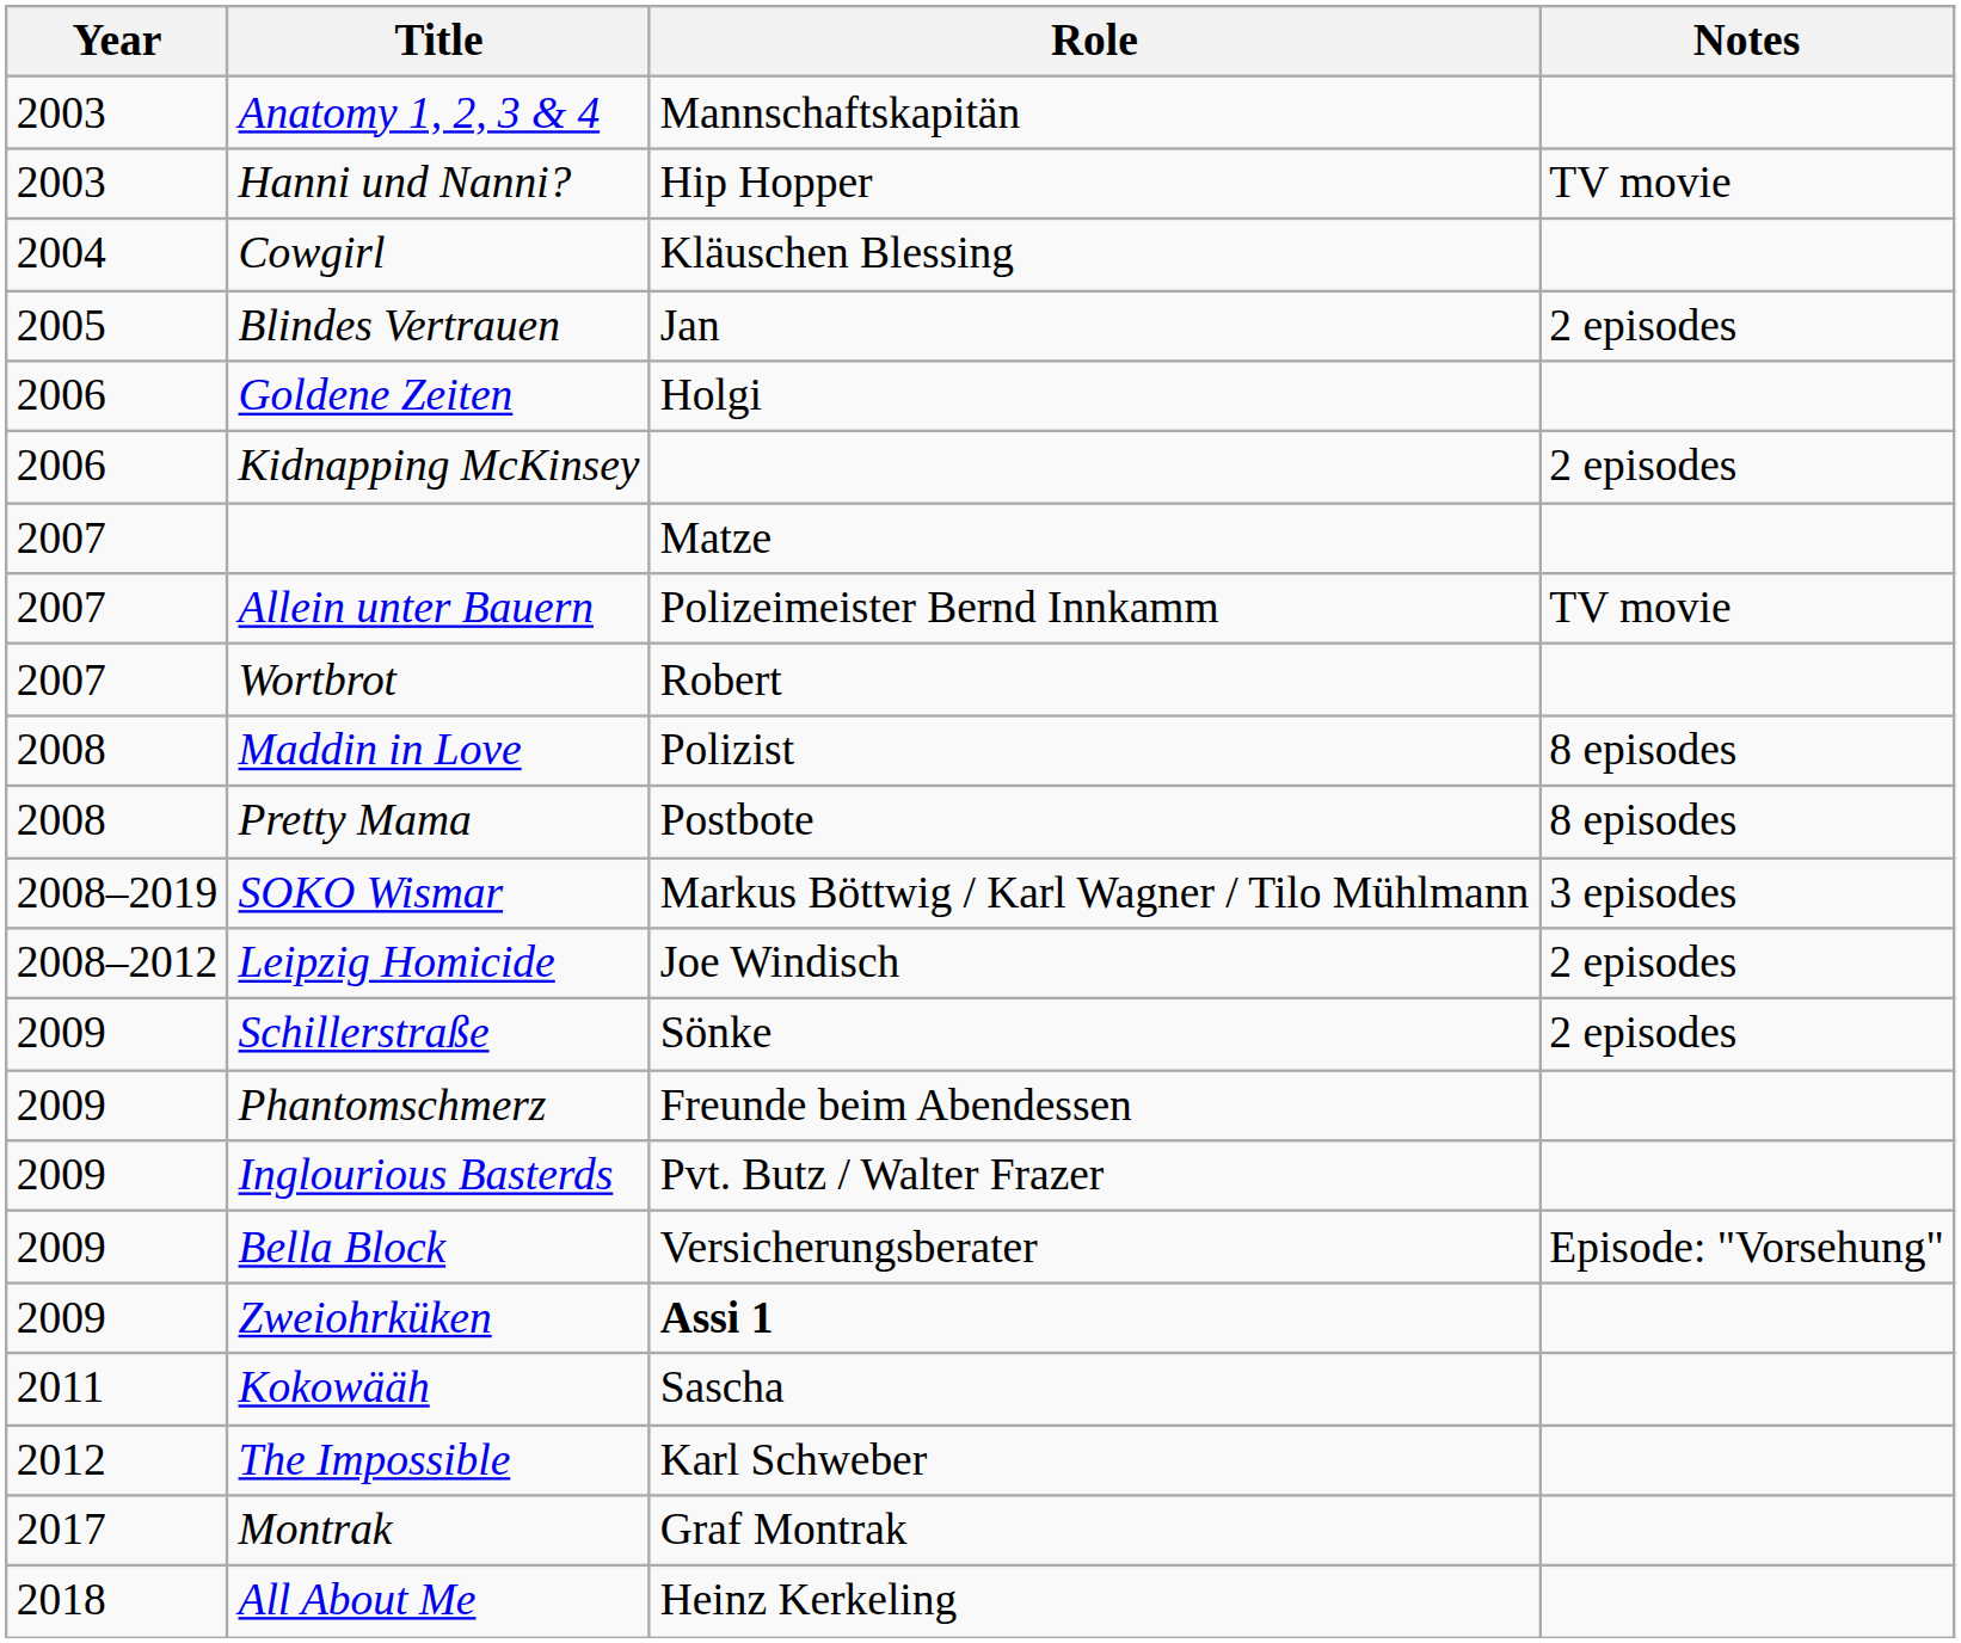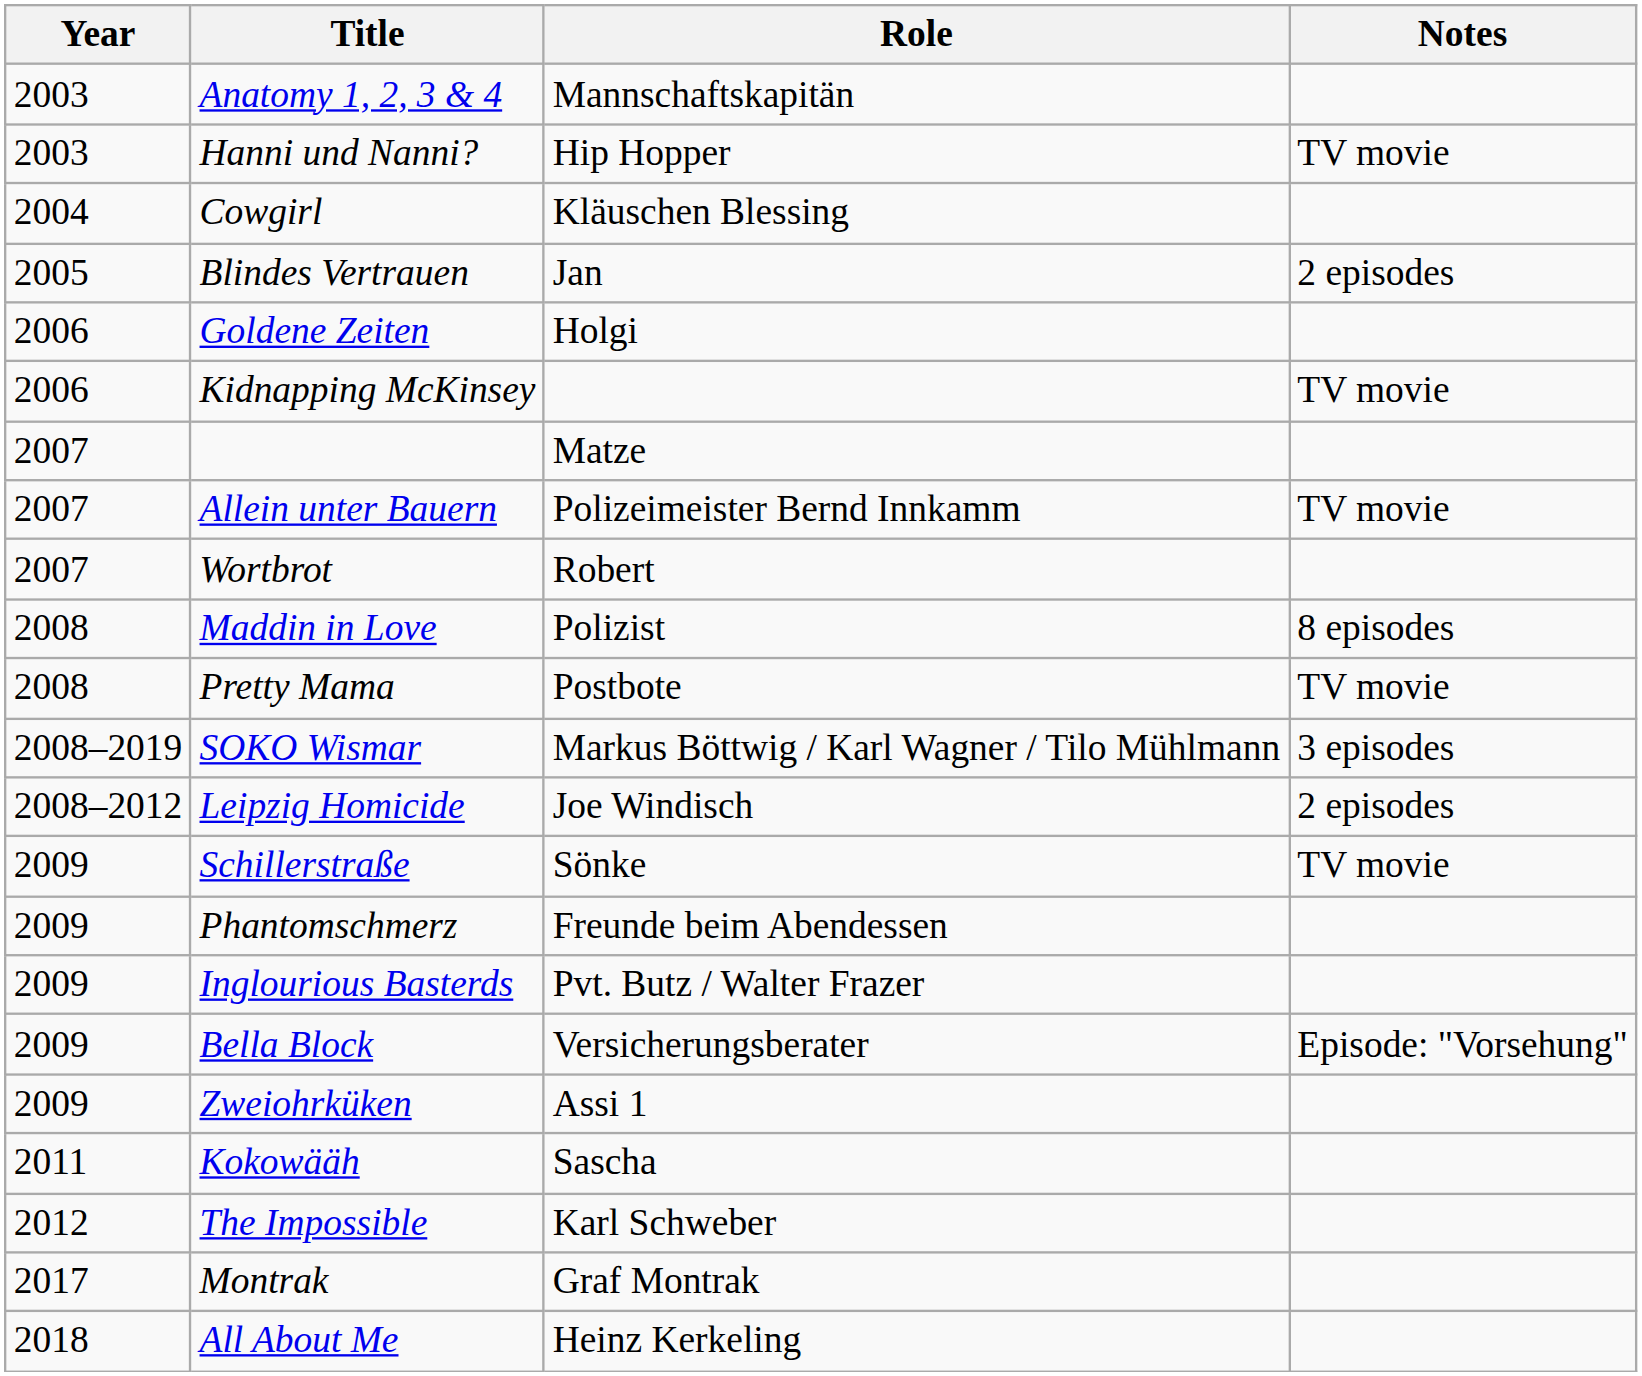Kidnapping McKinsey | Notes: 2 episodes -> TV movie
Pretty Mama | Notes: 8 episodes -> TV movie
Schillerstraße | Notes: 2 episodes -> TV movie
Zweiohrküken | Role: bold -> normal
